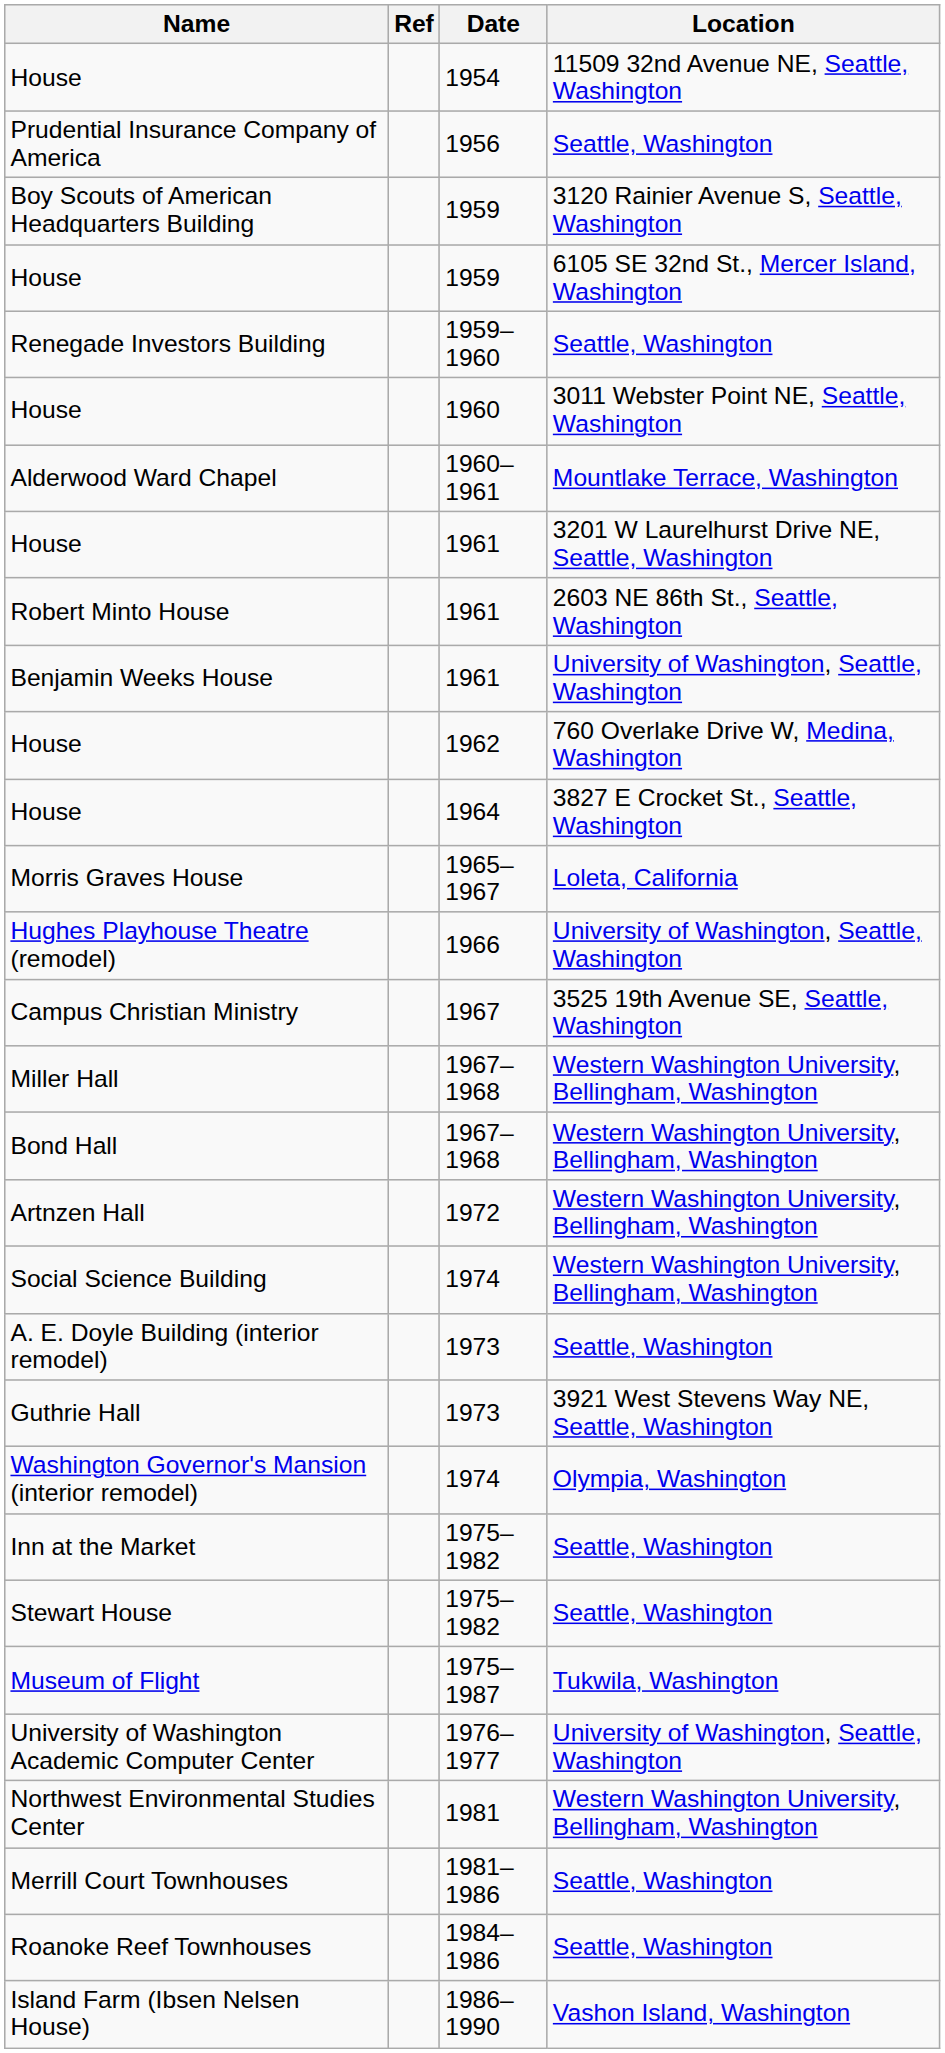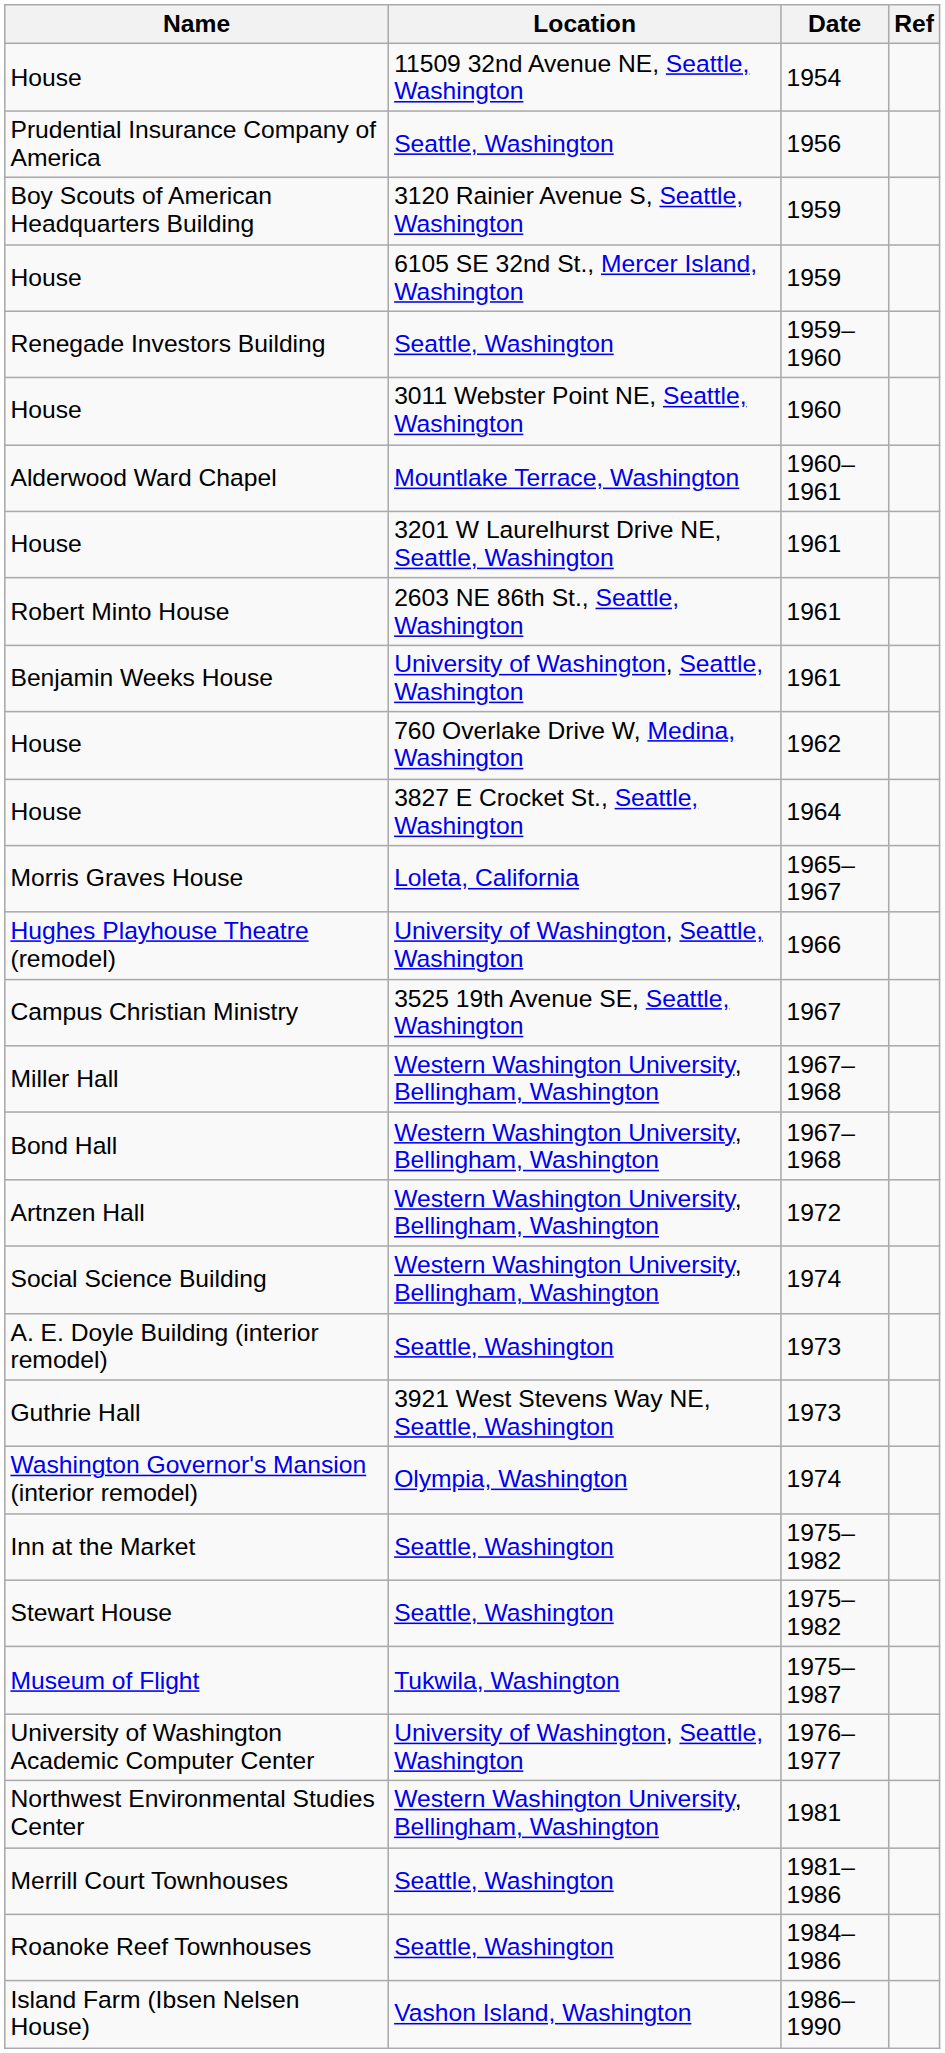columns swapped: Location <-> Ref
